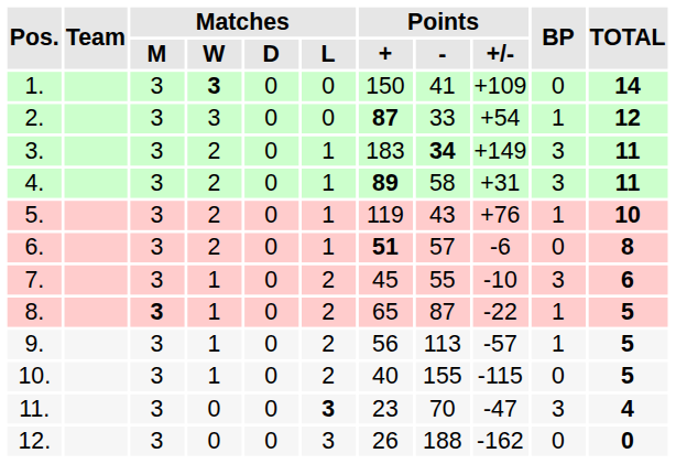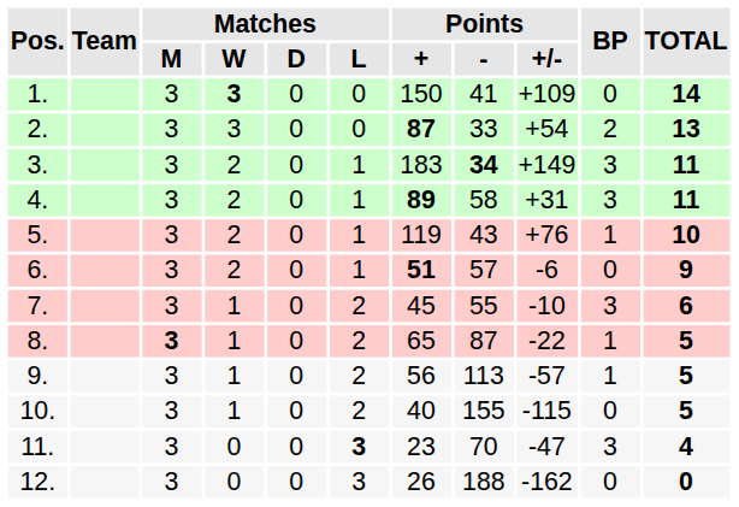2. | BP: 1 -> 2
2. | TOTAL: 12 -> 13
6. | TOTAL: 8 -> 9
